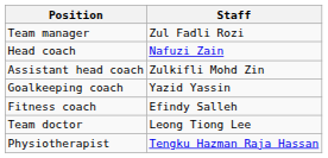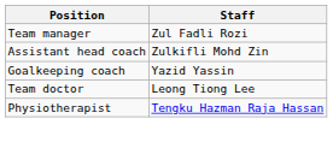- row: Head coach | Nafuzi Zain
- row: Fitness coach | Efindy Salleh
